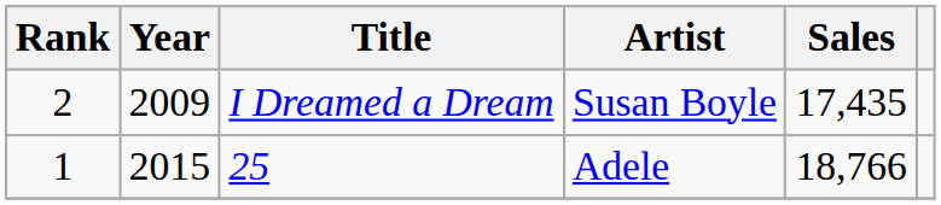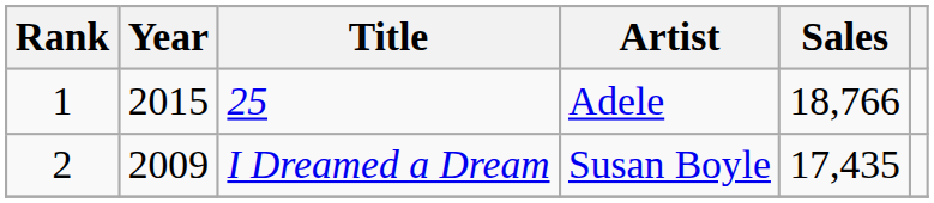rows swapped: 25 <-> I Dreamed a Dream
